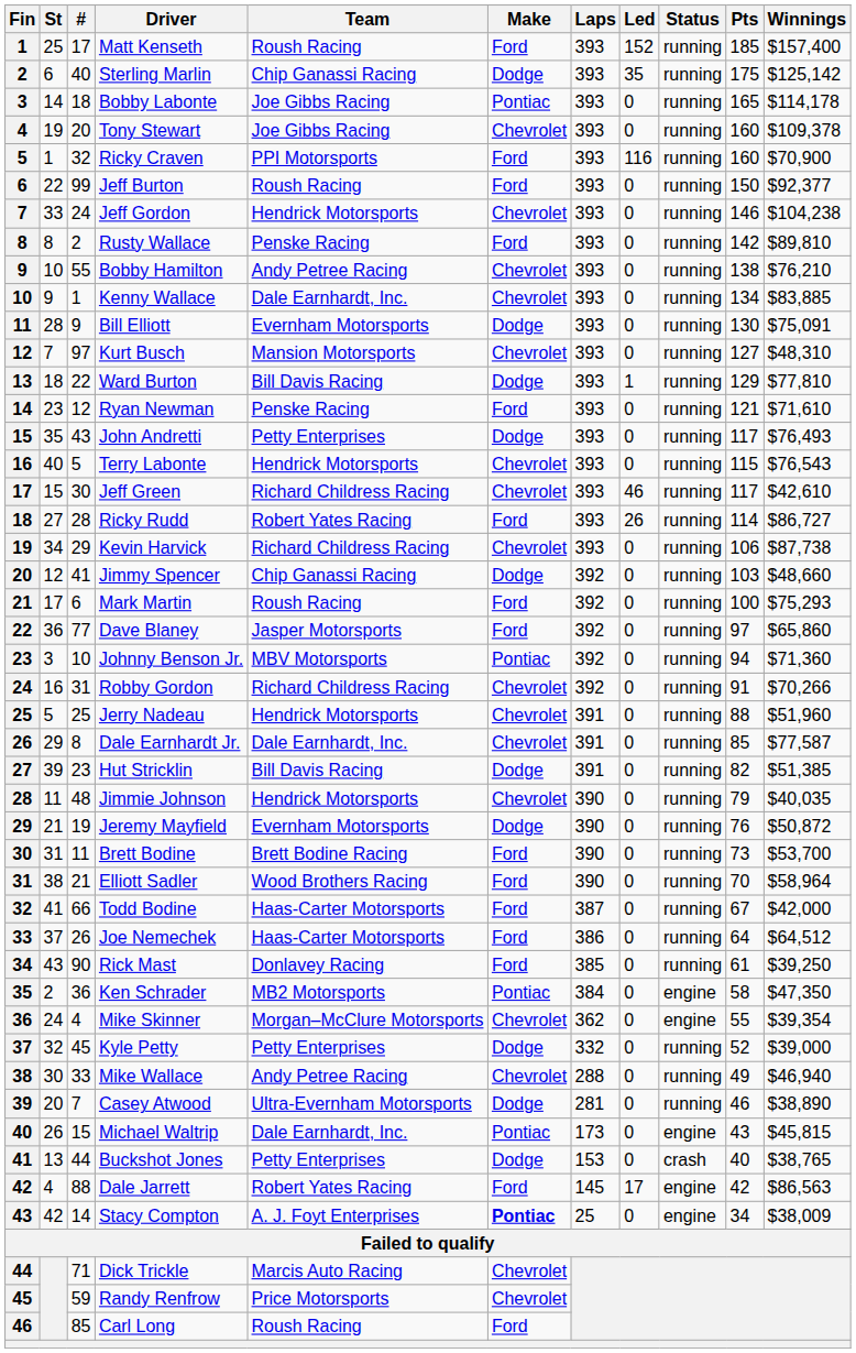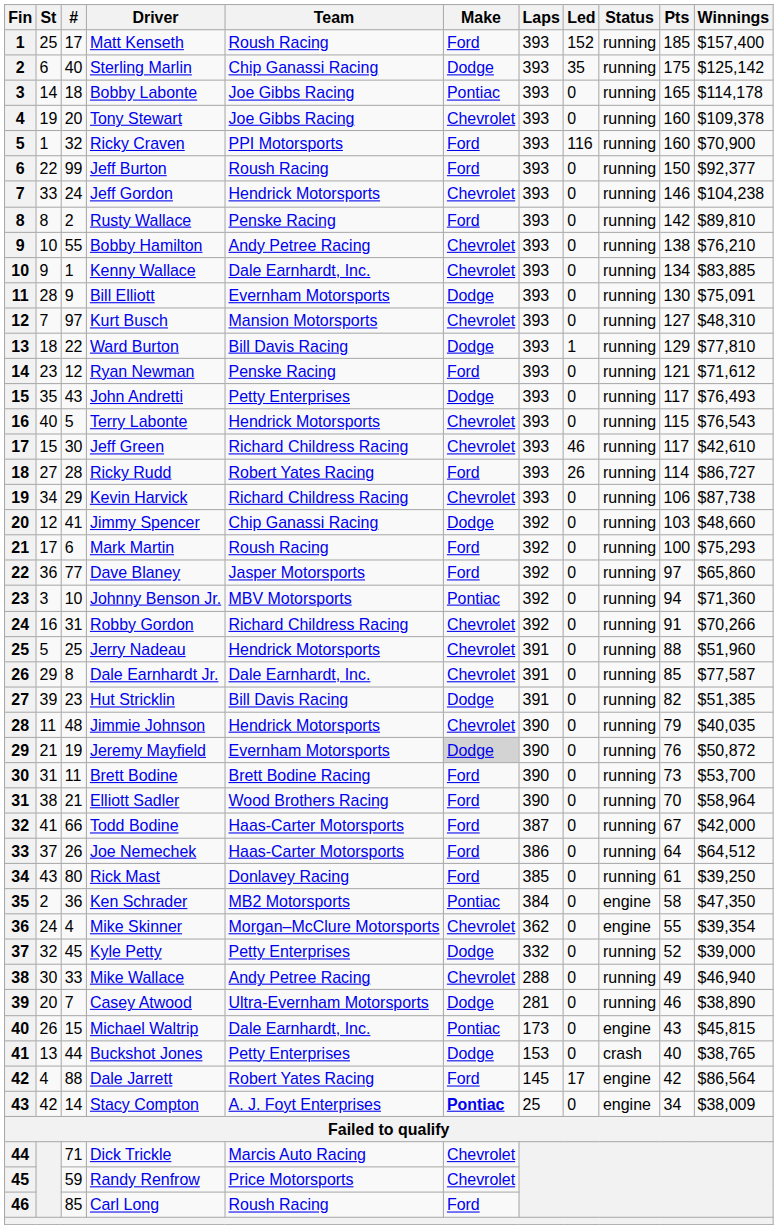Ryan Newman | Winnings: $71,610 -> $71,612
Jeremy Mayfield | Make: no background -> lightgrey background
Rick Mast | #: 90 -> 80
Dale Jarrett | Winnings: $86,563 -> $86,564
